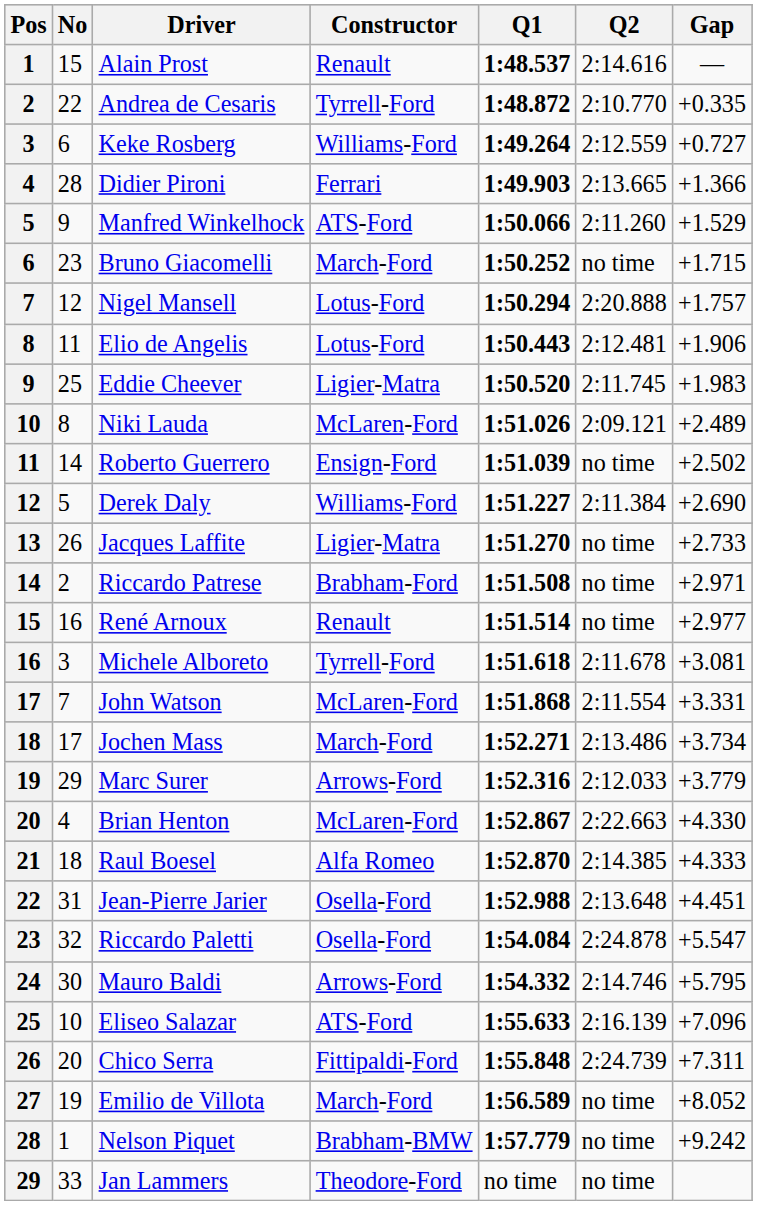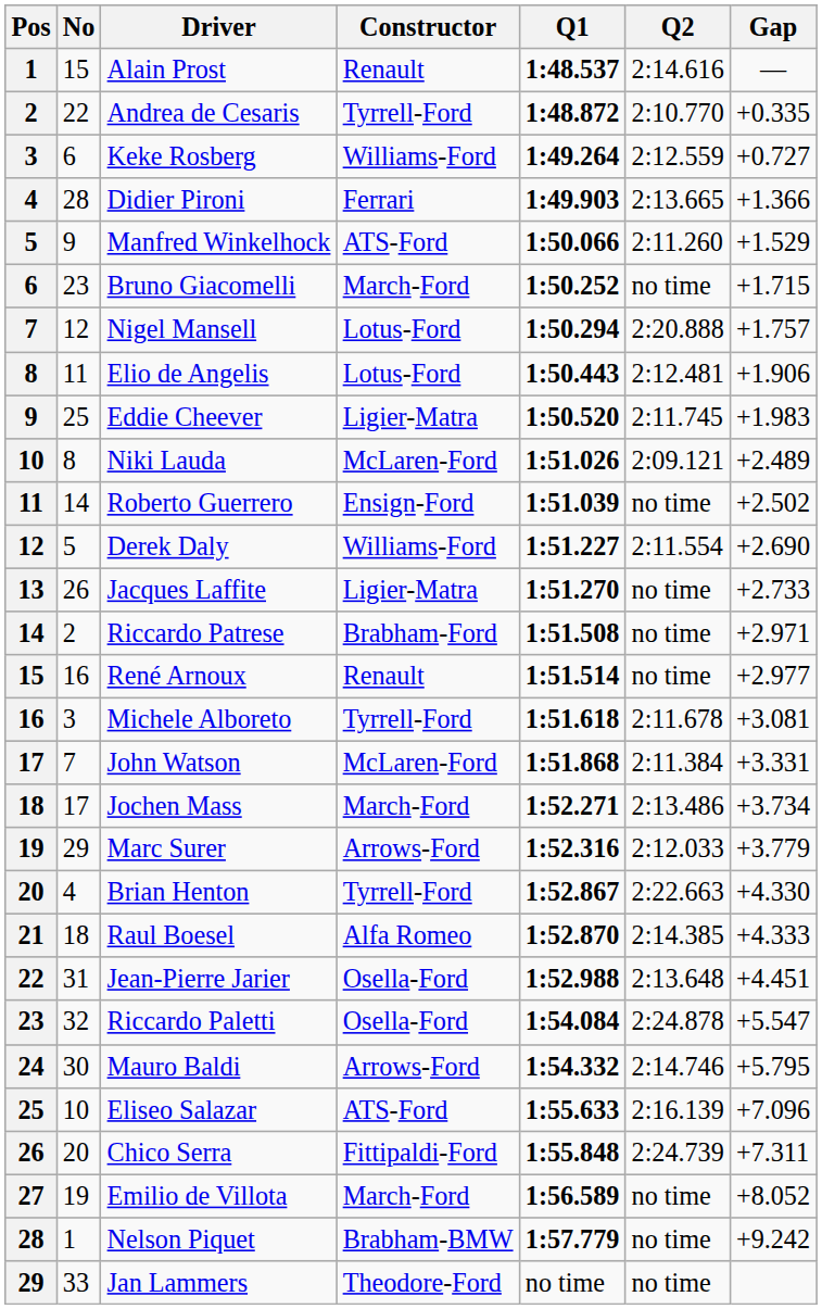Derek Daly | Q2: 2:11.384 -> 2:11.554
John Watson | Q2: 2:11.554 -> 2:11.384
Brian Henton | Constructor: McLaren-Ford -> Tyrrell-Ford
